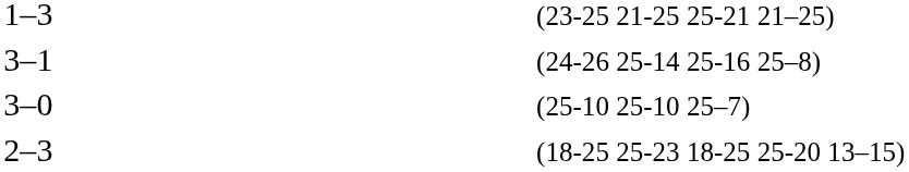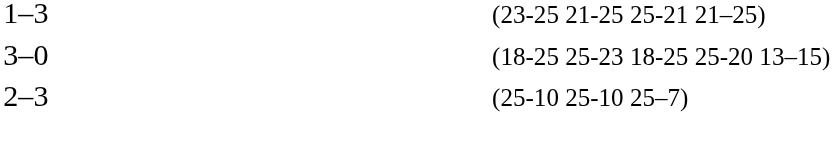- row: 3–1 | (24-26 25-14 25-16 25–8)
3–0 | column 5: (25-10 25-10 25–7) -> (18-25 25-23 18-25 25-20 13–15)
2–3 | column 5: (18-25 25-23 18-25 25-20 13–15) -> (25-10 25-10 25–7)
